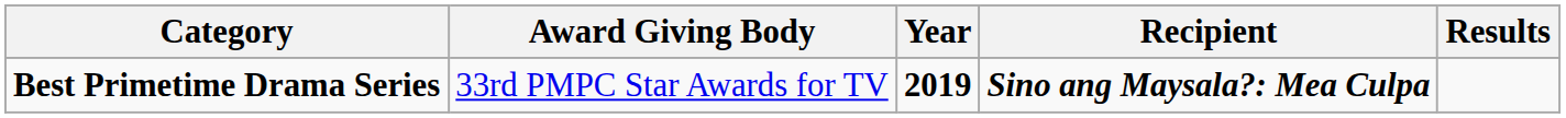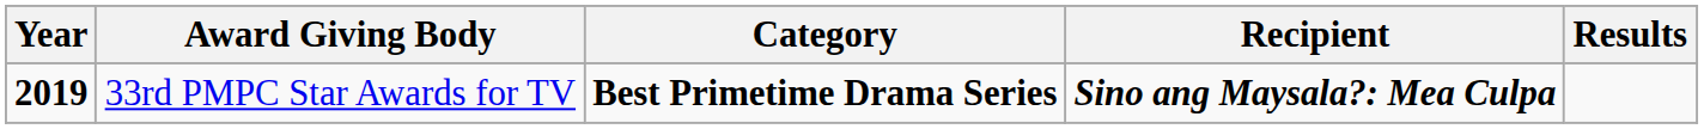columns swapped: Year <-> Category
